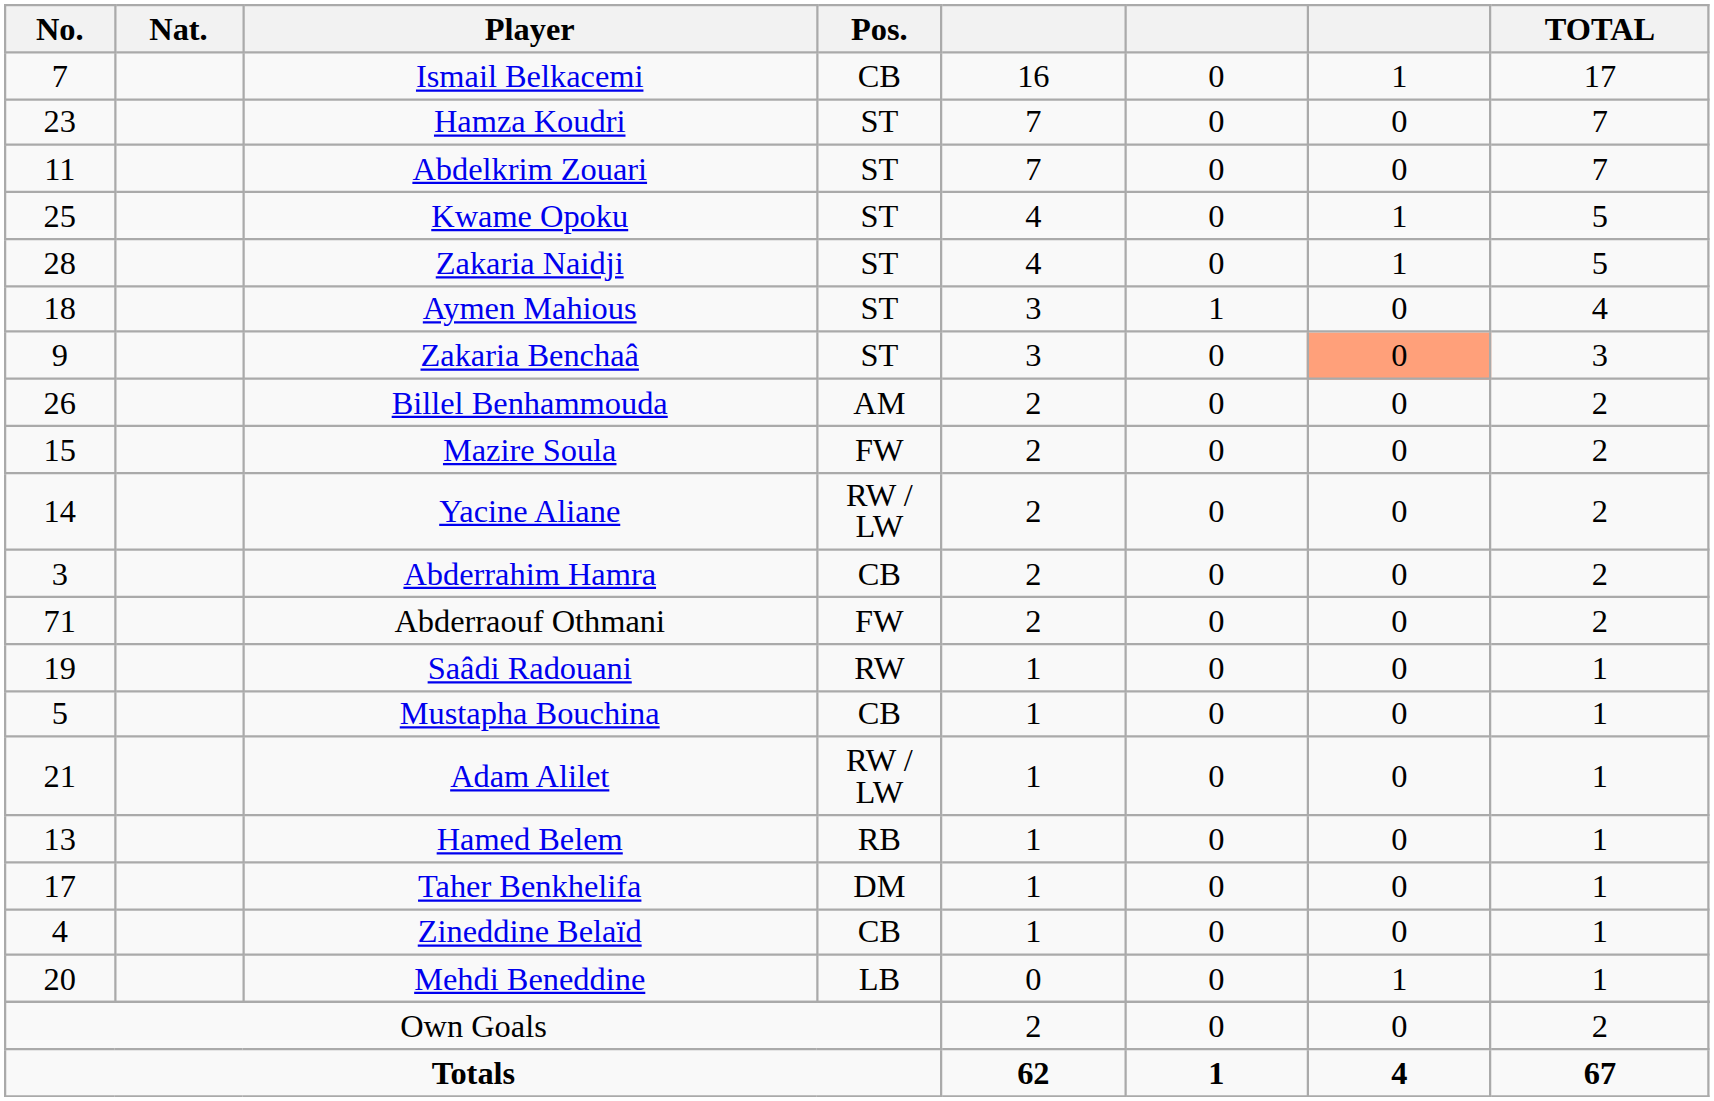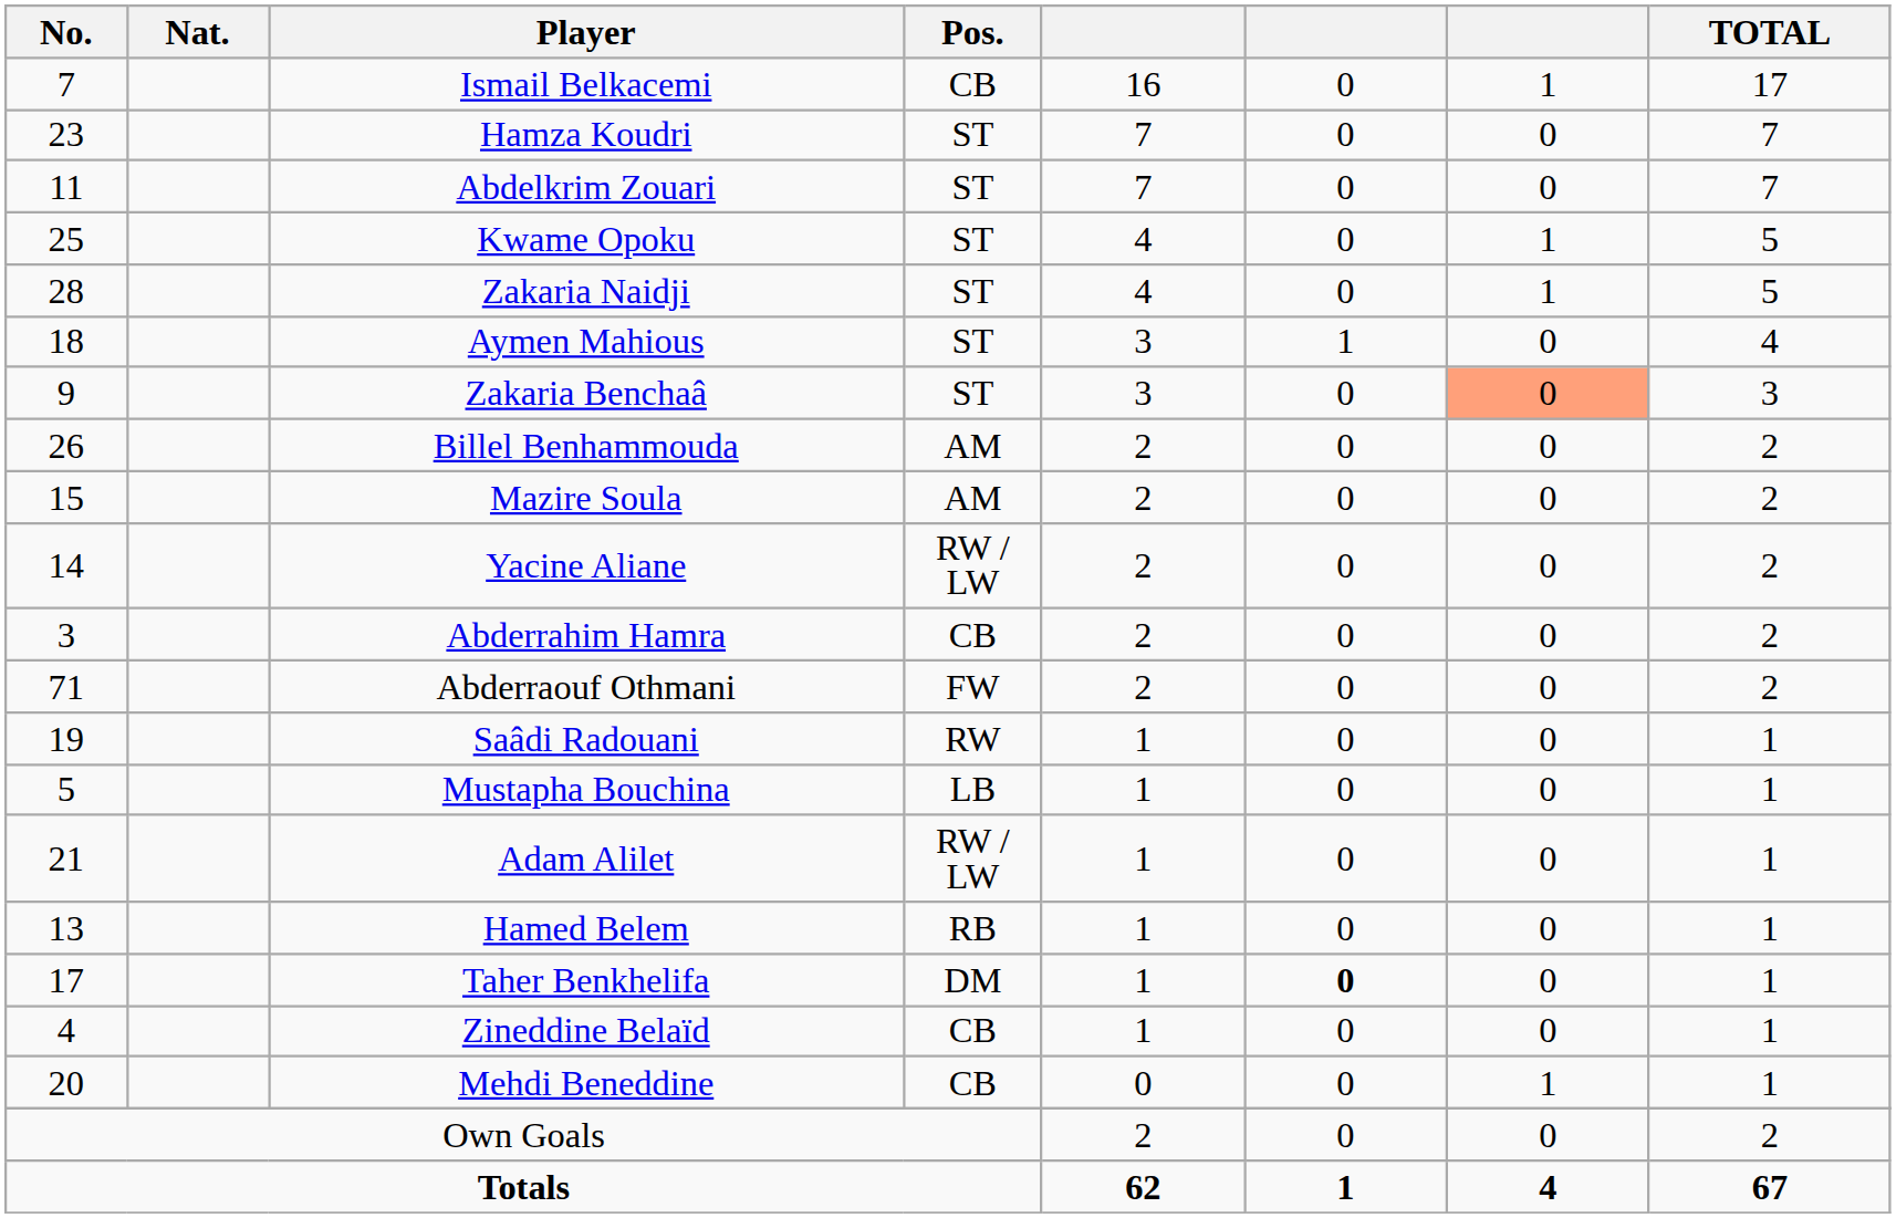Mazire Soula | Pos.: FW -> AM
Mustapha Bouchina | Pos.: CB -> LB
Taher Benkhelifa | column 6: normal -> bold
Mehdi Beneddine | Pos.: LB -> CB
